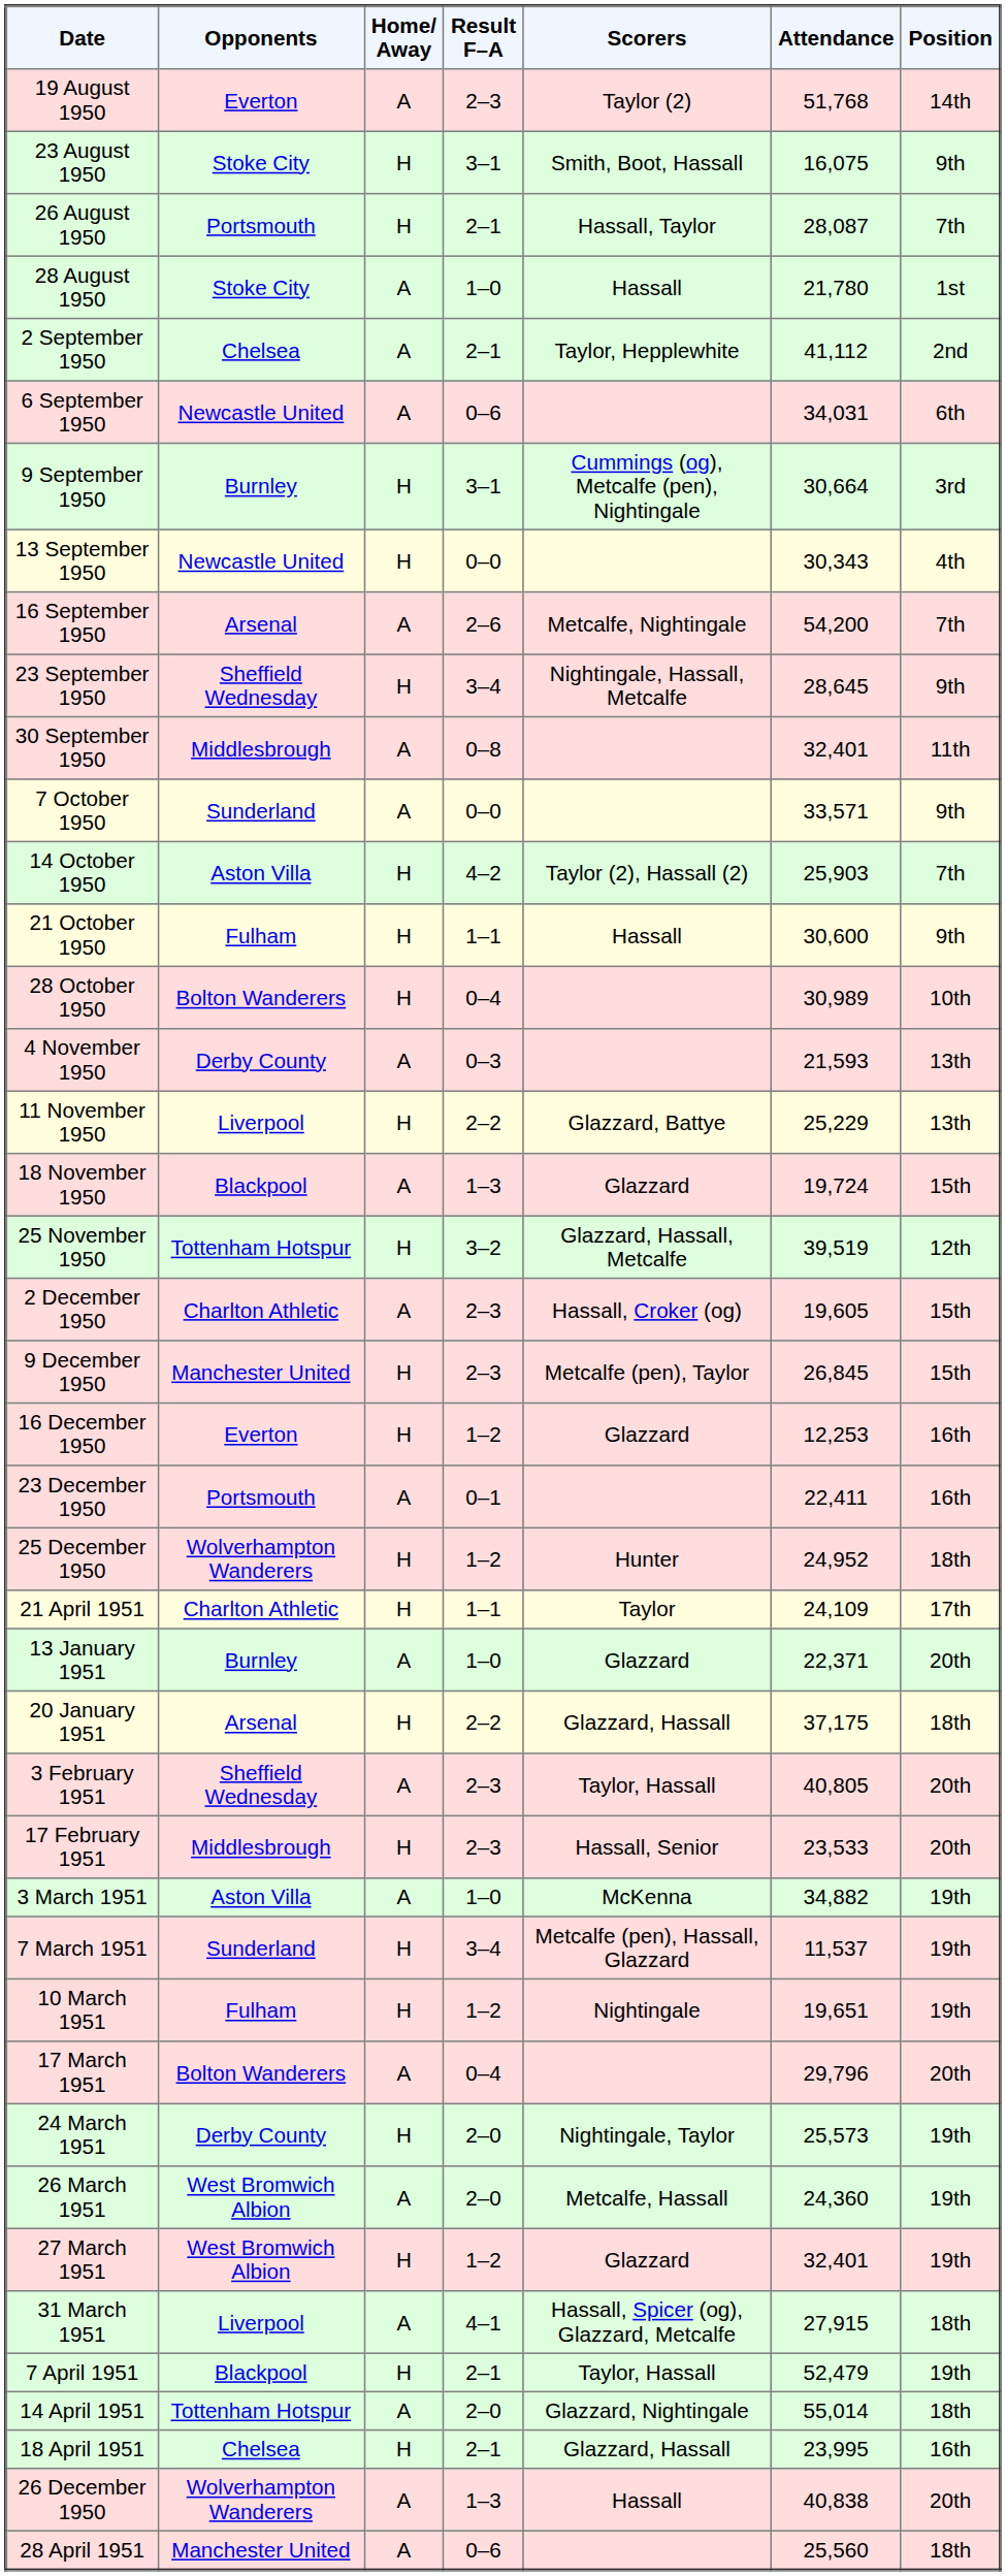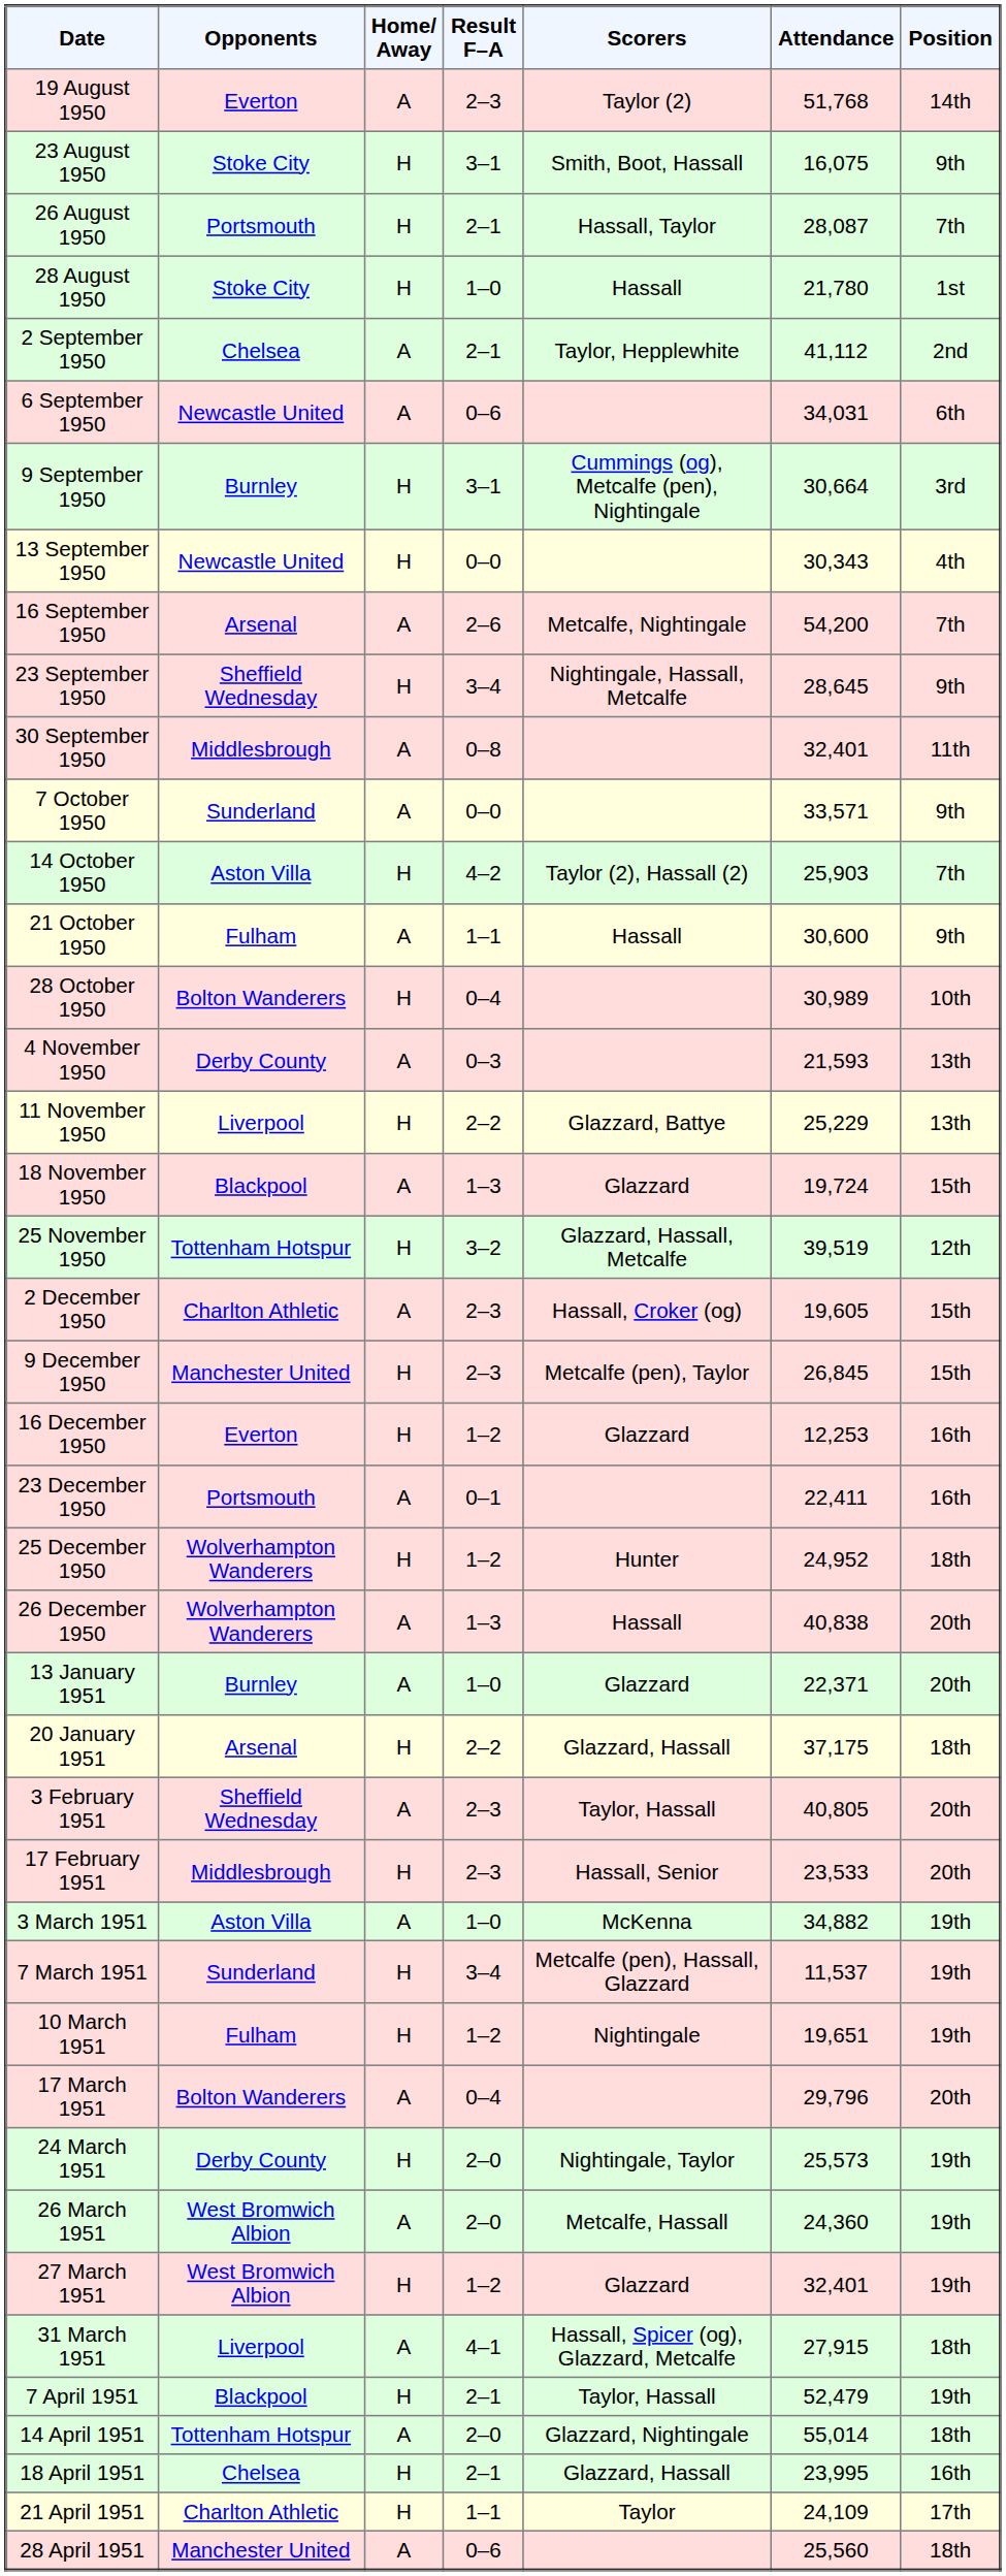28 August 1950 | Home/ Away: A -> H
21 October 1950 | Home/ Away: H -> A
rows swapped: 26 December 1950 <-> 21 April 1951
